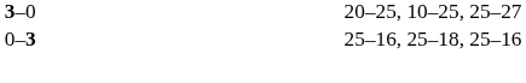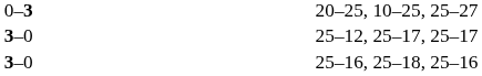20–25, 10–25, 25–27 | column 2: 3–0 -> 0–3
+ row: 3–0 | 25–12, 25–17, 25–17
25–16, 25–18, 25–16 | column 2: 0–3 -> 3–0
